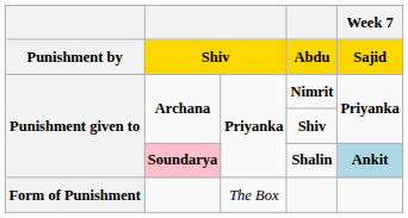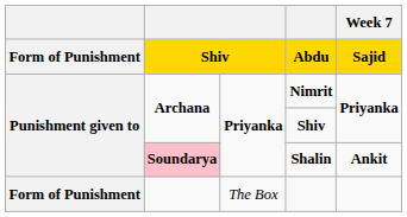Abdu | column 1: Punishment by -> Form of Punishment
Shalin | Week 7: lightblue background -> no background
